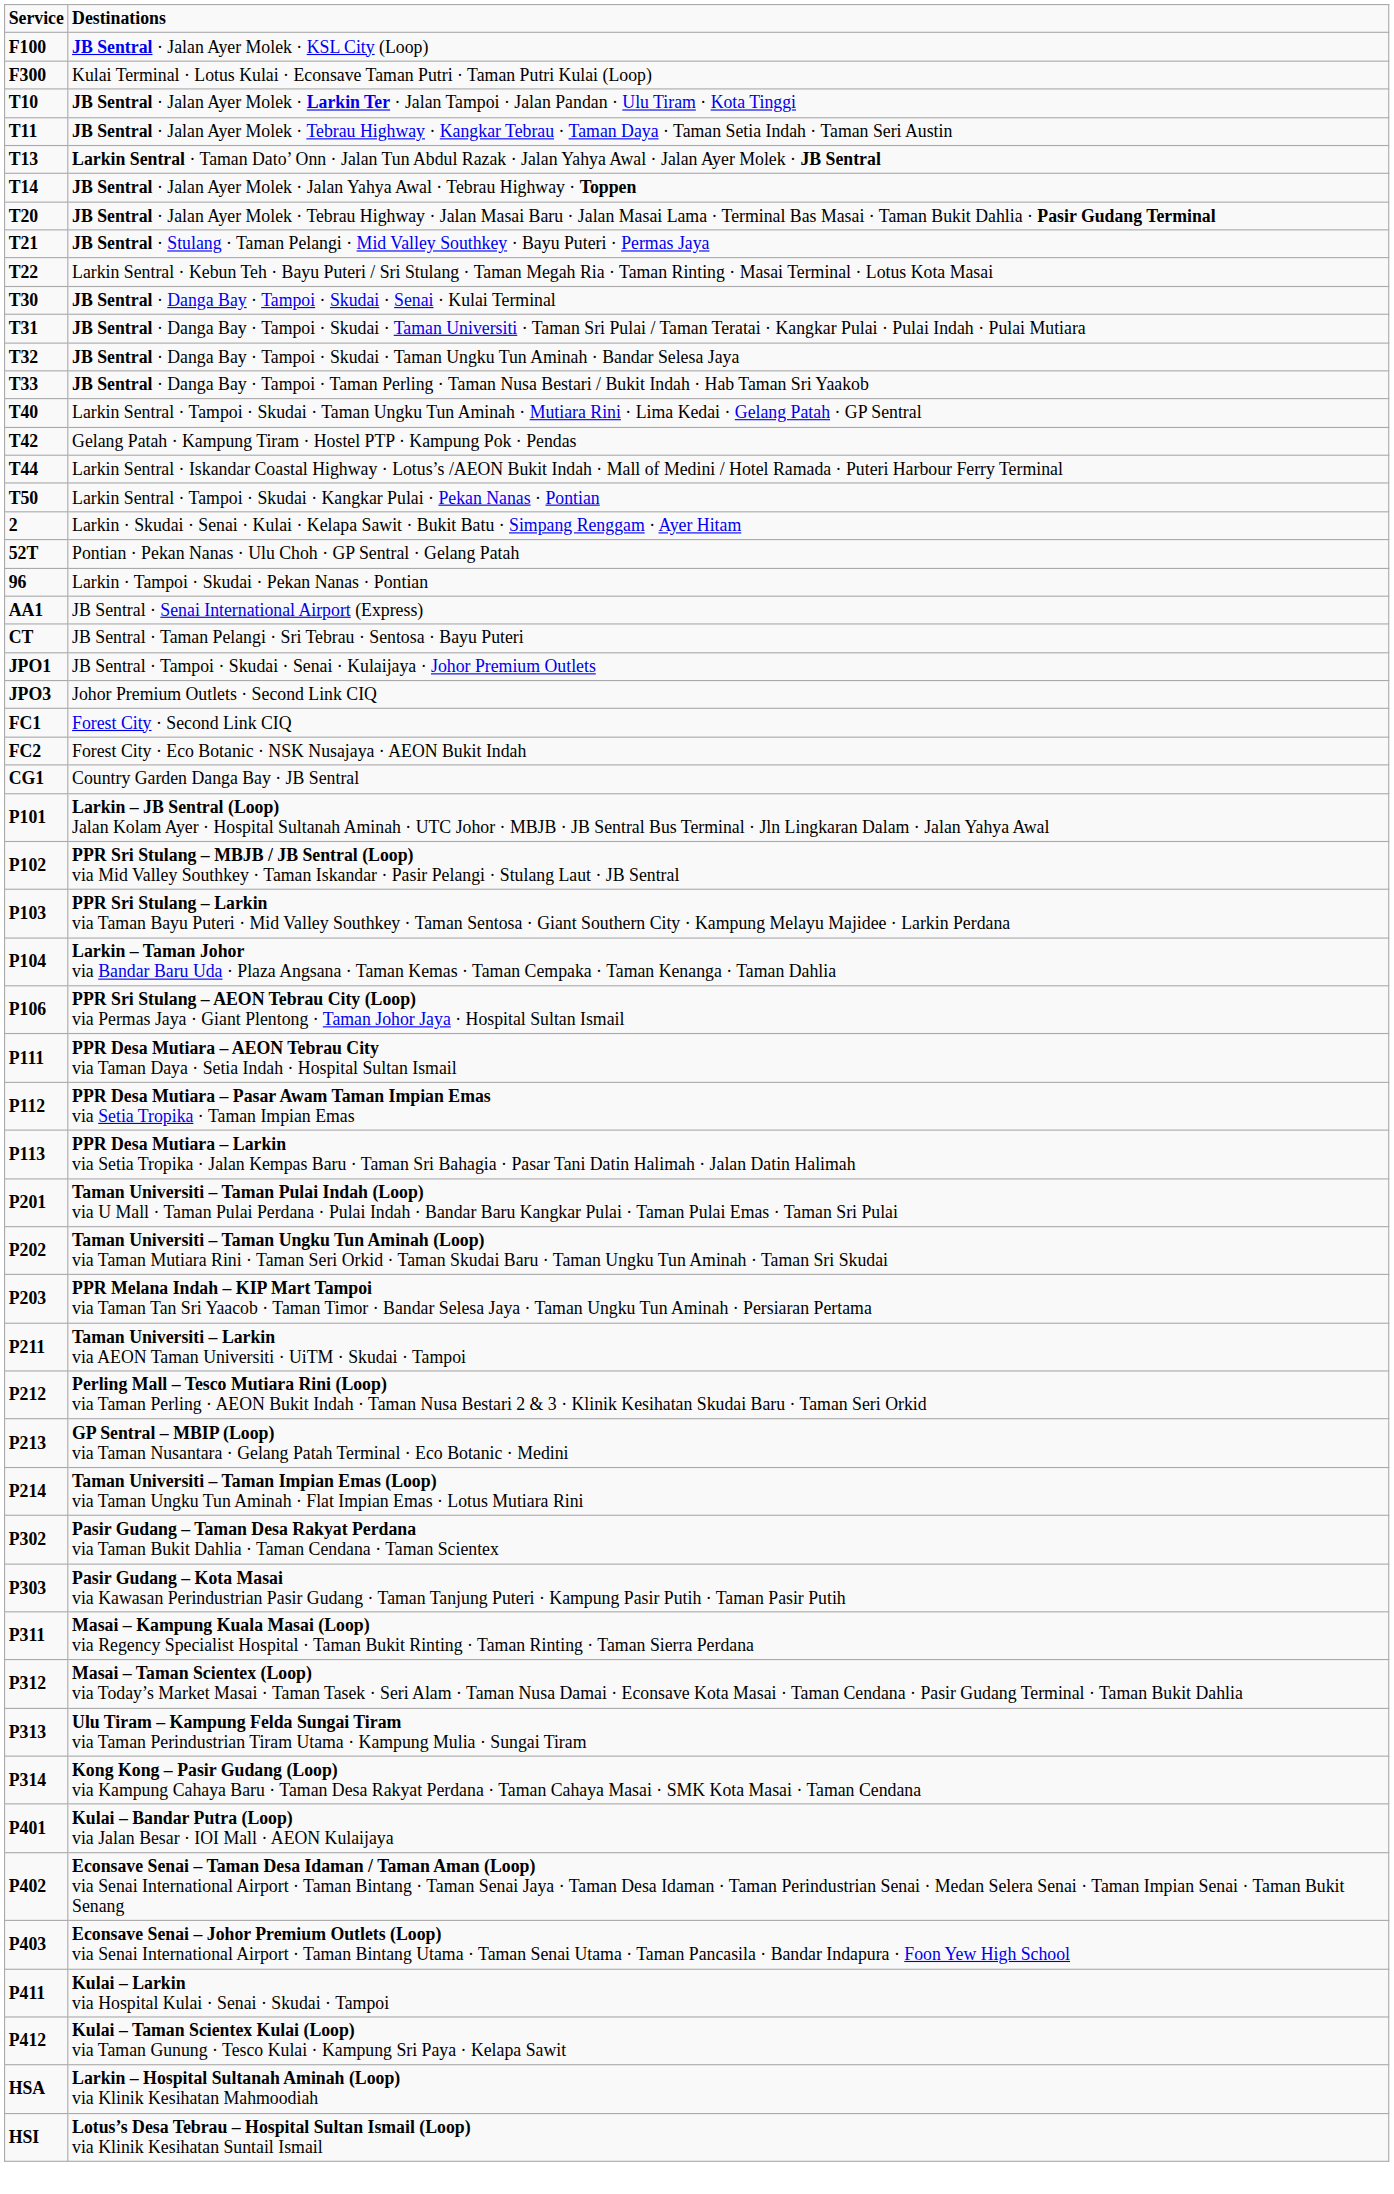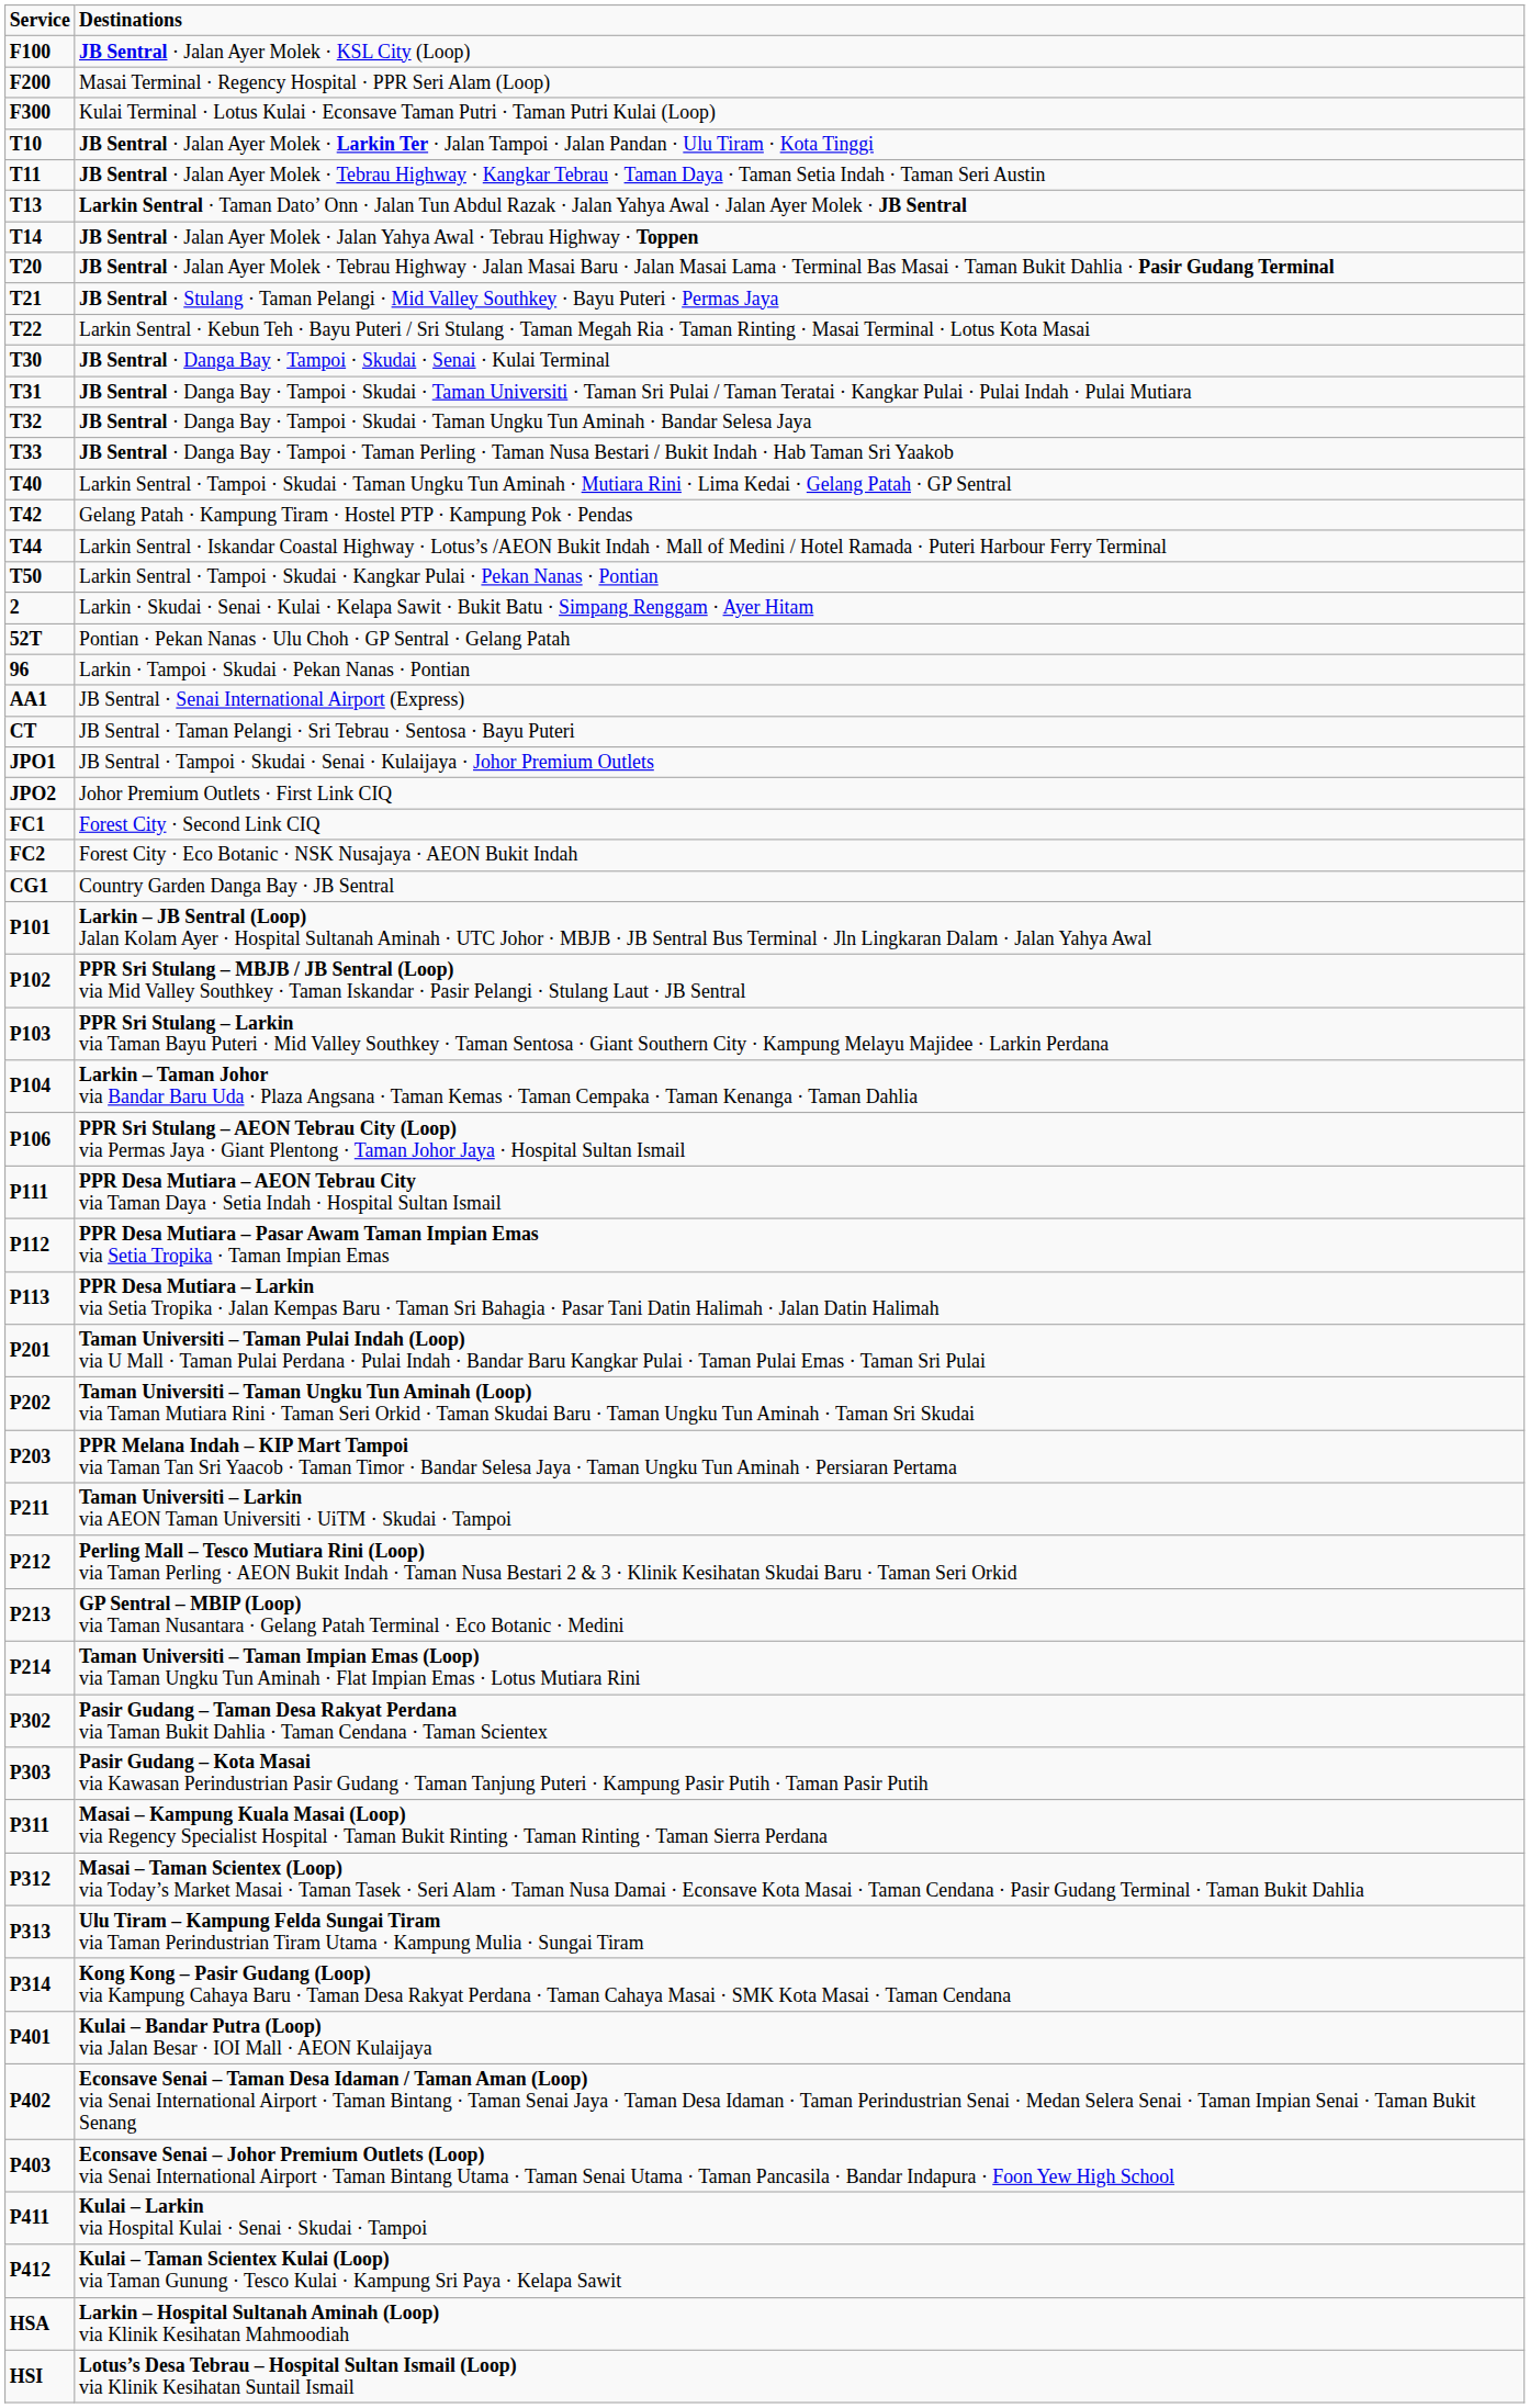+ row: F200 | Masai Terminal · Regency Hospital · PPR Seri Alam (Loop)
+ row: JPO2 | Johor Premium Outlets · First Link CIQ
- row: JPO3 | Johor Premium Outlets · Second Link CIQ
